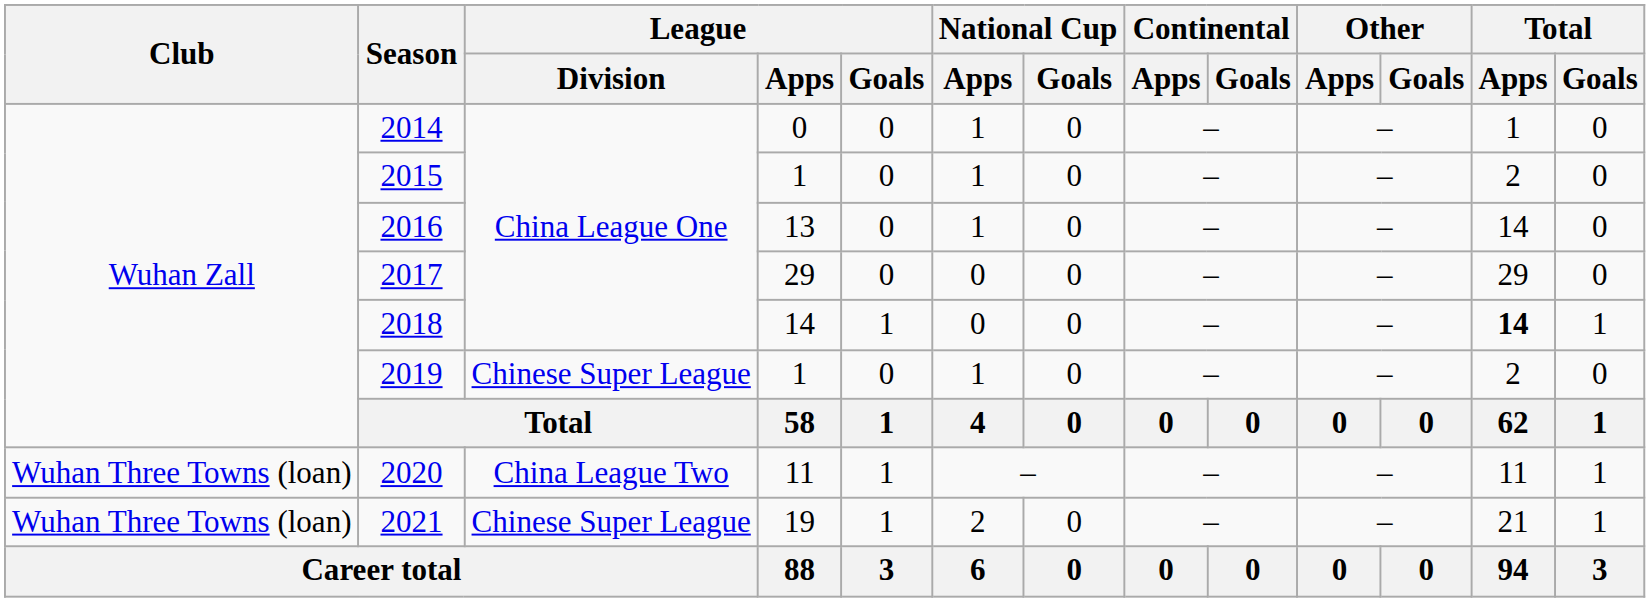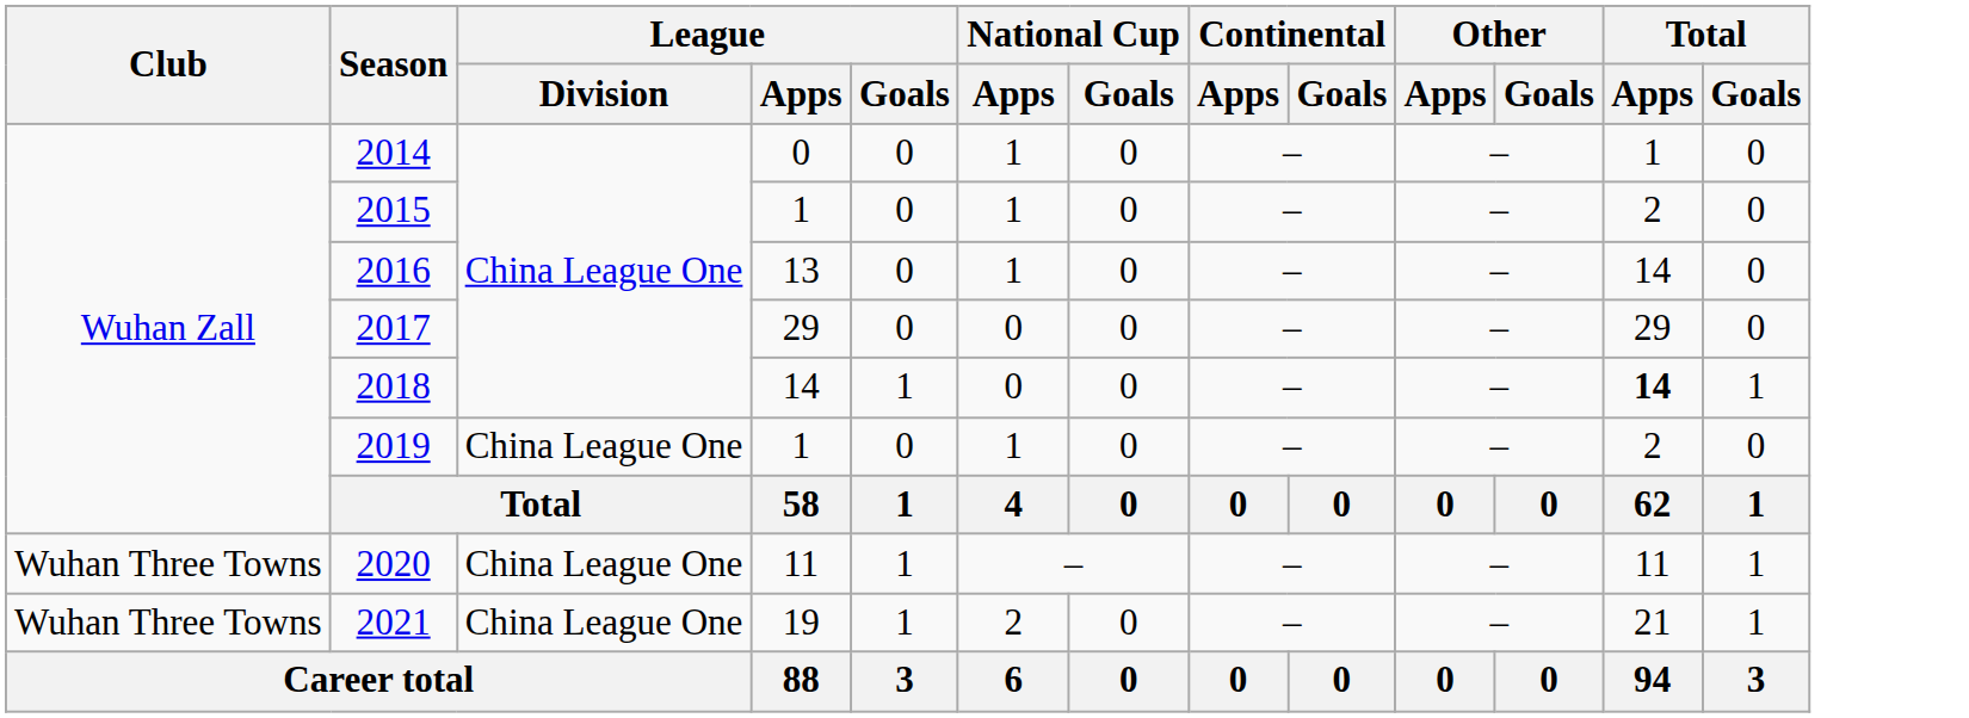2019 | League / Division: Chinese Super League -> China League One
2020 | Club: Wuhan Three Towns (loan) -> Wuhan Three Towns
2020 | League / Division: China League Two -> China League One
2021 | Club: Wuhan Three Towns (loan) -> Wuhan Three Towns
2021 | League / Division: Chinese Super League -> China League One
